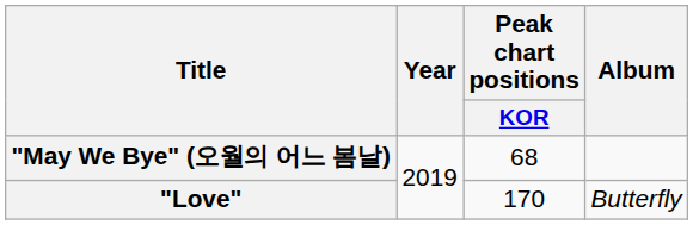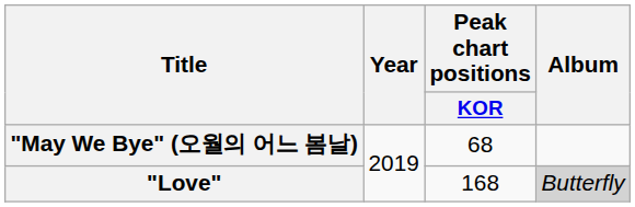"Love" | Peak chart positions / KOR: 170 -> 168
"Love" | Album: no background -> lightgrey background
